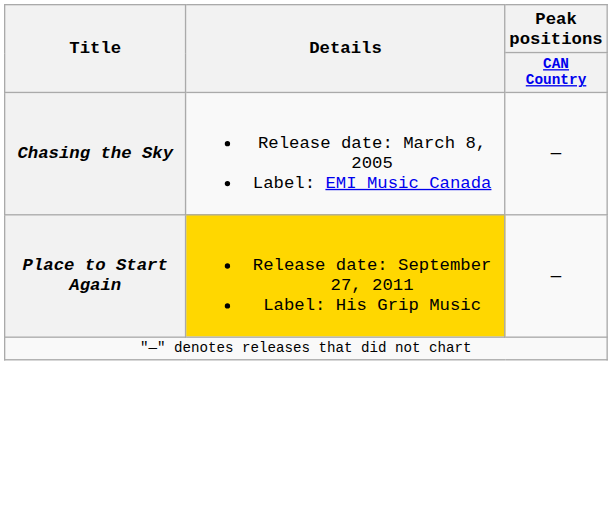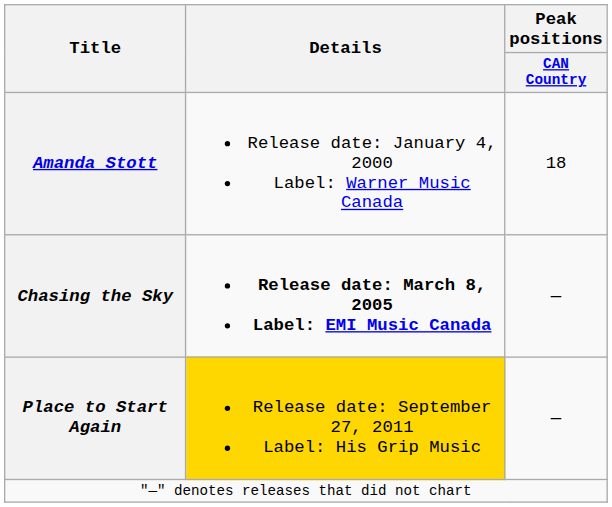+ row: Amanda Stott | Release date: January 4, 2000 Label: Warner Music Canada | 18
Chasing the Sky | Details: normal -> bold
